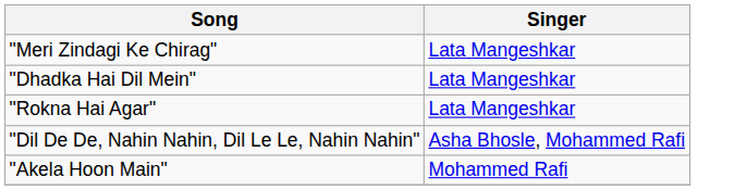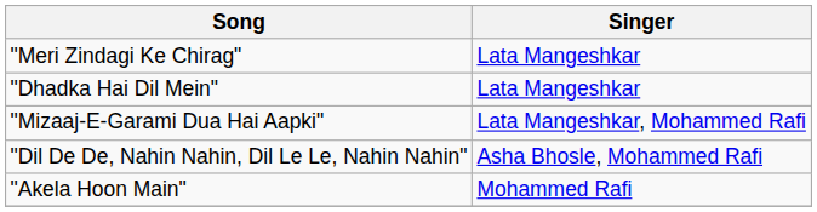- row: "Rokna Hai Agar" | Lata Mangeshkar
+ row: "Mizaaj-E-Garami Dua Hai Aapki" | Lata Mangeshkar, Mohammed Rafi
